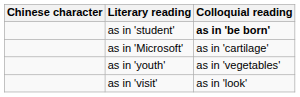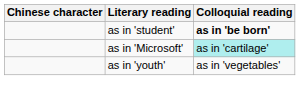as in 'Microsoft' | Colloquial reading: no background -> paleturquoise background
- row: as in 'visit' | as in 'look'
